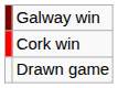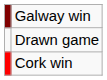rows swapped: Cork win <-> Drawn game
